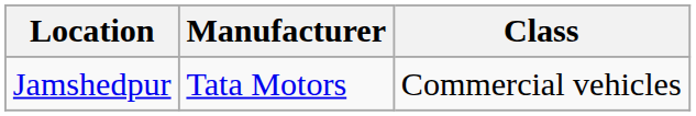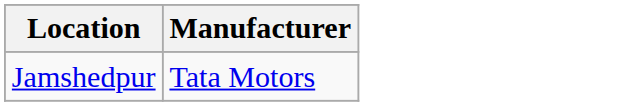- column: Class | Commercial vehicles
